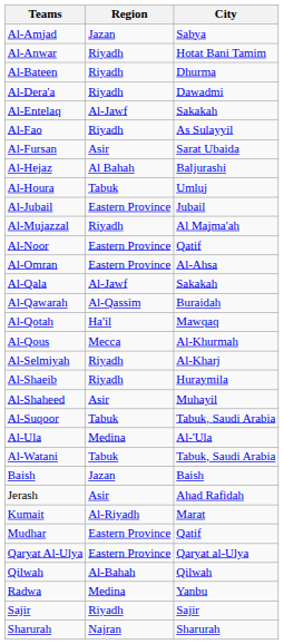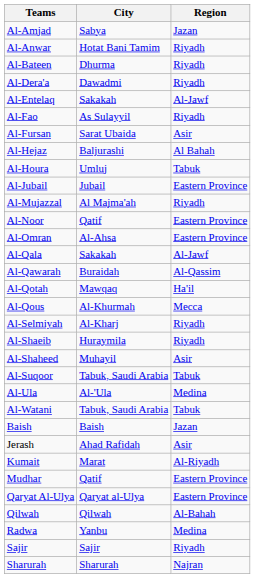columns swapped: City <-> Region
